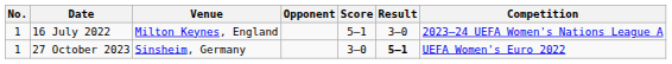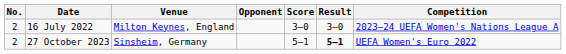16 July 2022 | No.: 1 -> 2
16 July 2022 | Score: 5–1 -> 3–0
27 October 2023 | No.: 1 -> 2
27 October 2023 | Score: 3–0 -> 5–1
